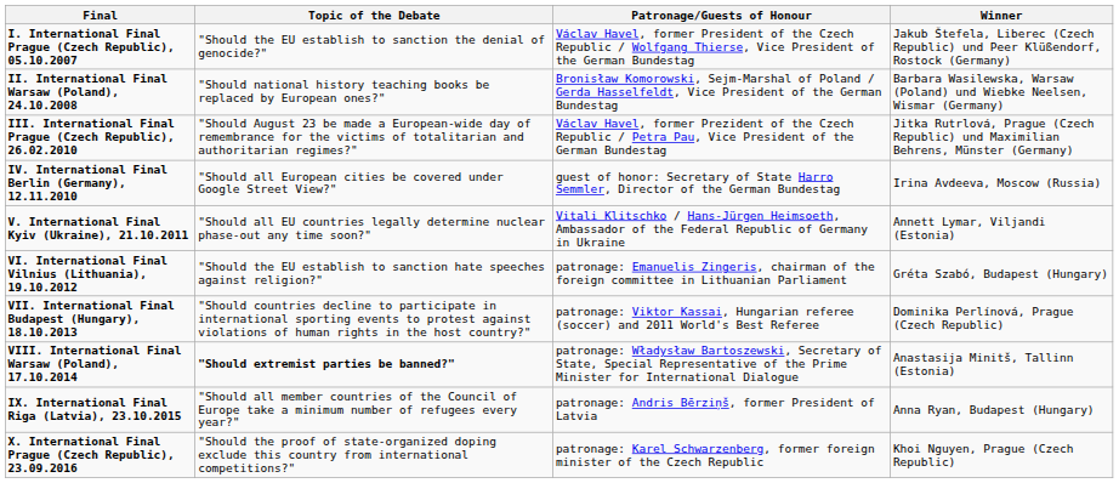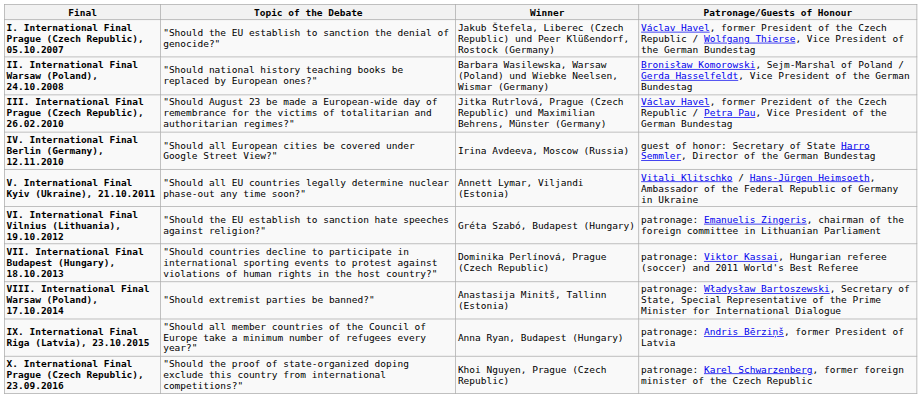columns swapped: Patronage/Guests of Honour <-> Winner
VIII. International Final Warsaw (Poland), 17.10.2014 | Topic of the Debate: bold -> normal
